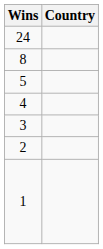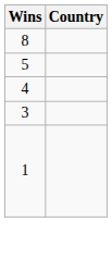- row: 24
- row: 2
